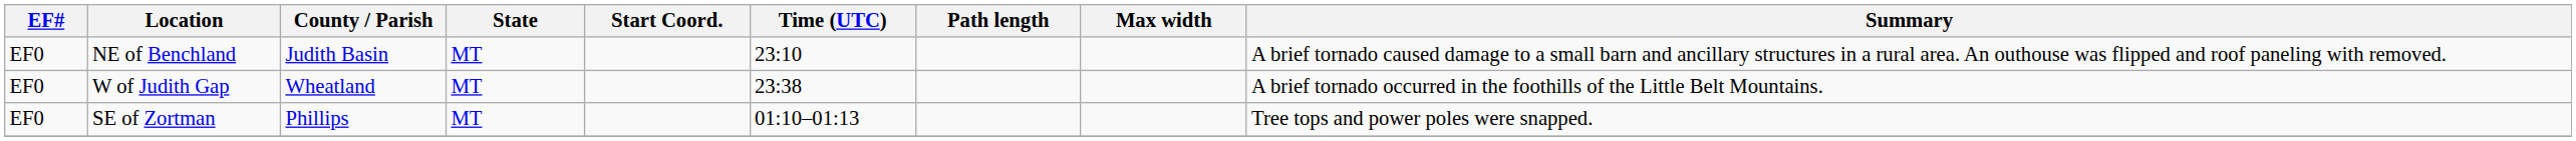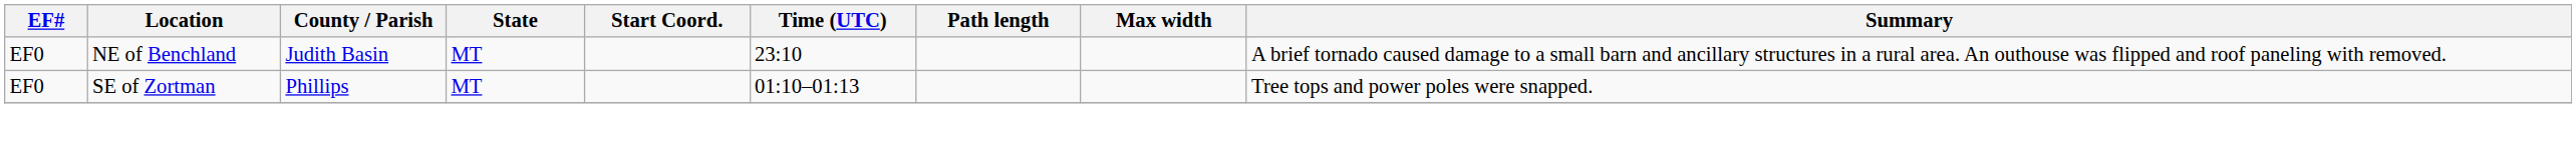- row: EF0 | W of Judith Gap | Wheatland | MT | 23:38 | A brief tornado occurred in the foothills of the Little Belt Mountains.
